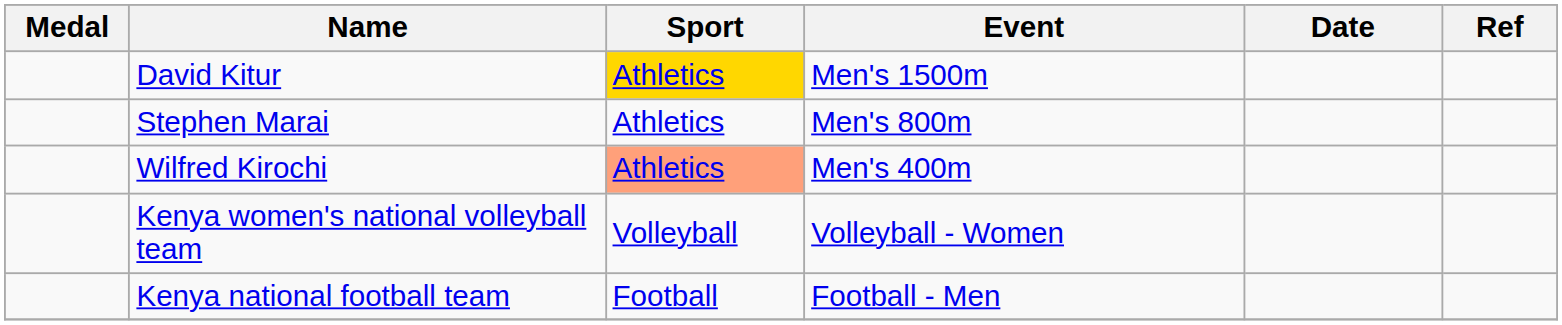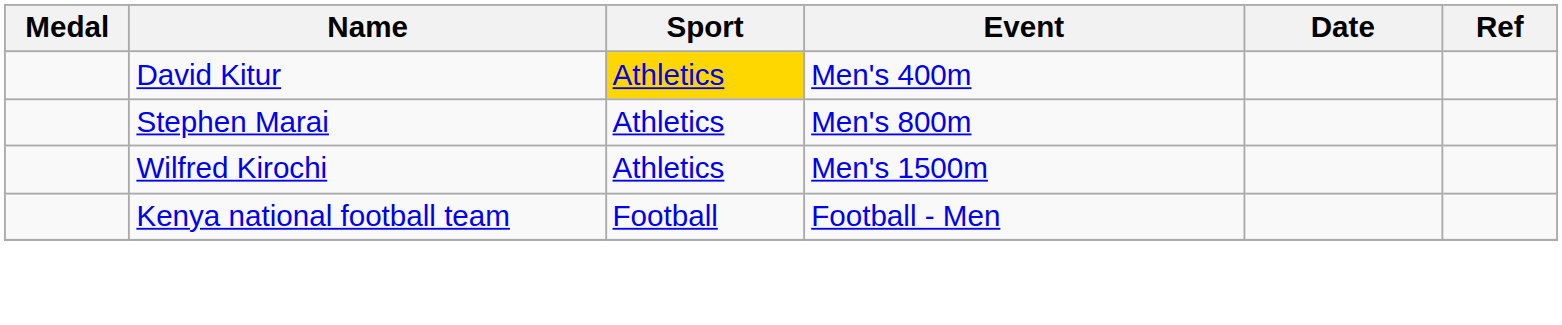David Kitur | Event: Men's 1500m -> Men's 400m
Wilfred Kirochi | Sport: lightsalmon background -> no background
Wilfred Kirochi | Event: Men's 400m -> Men's 1500m
- row: Kenya women's national volleyball team | Volleyball | Volleyball - Women
